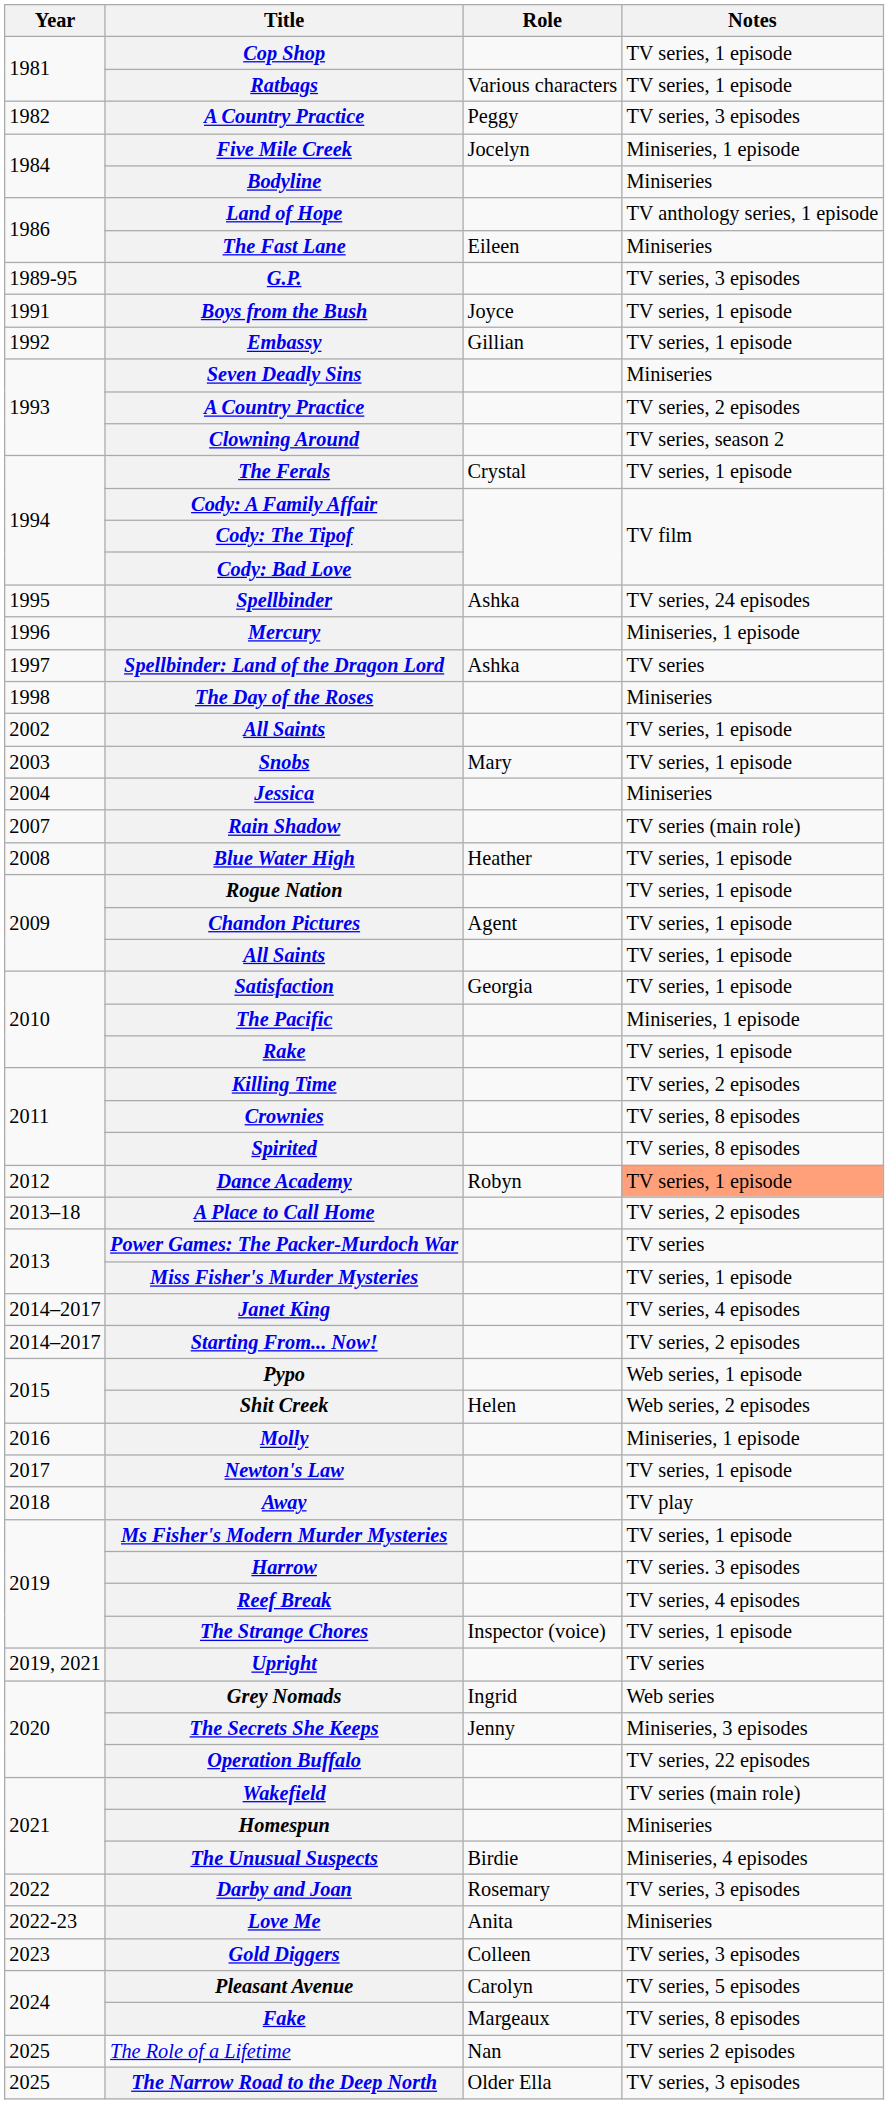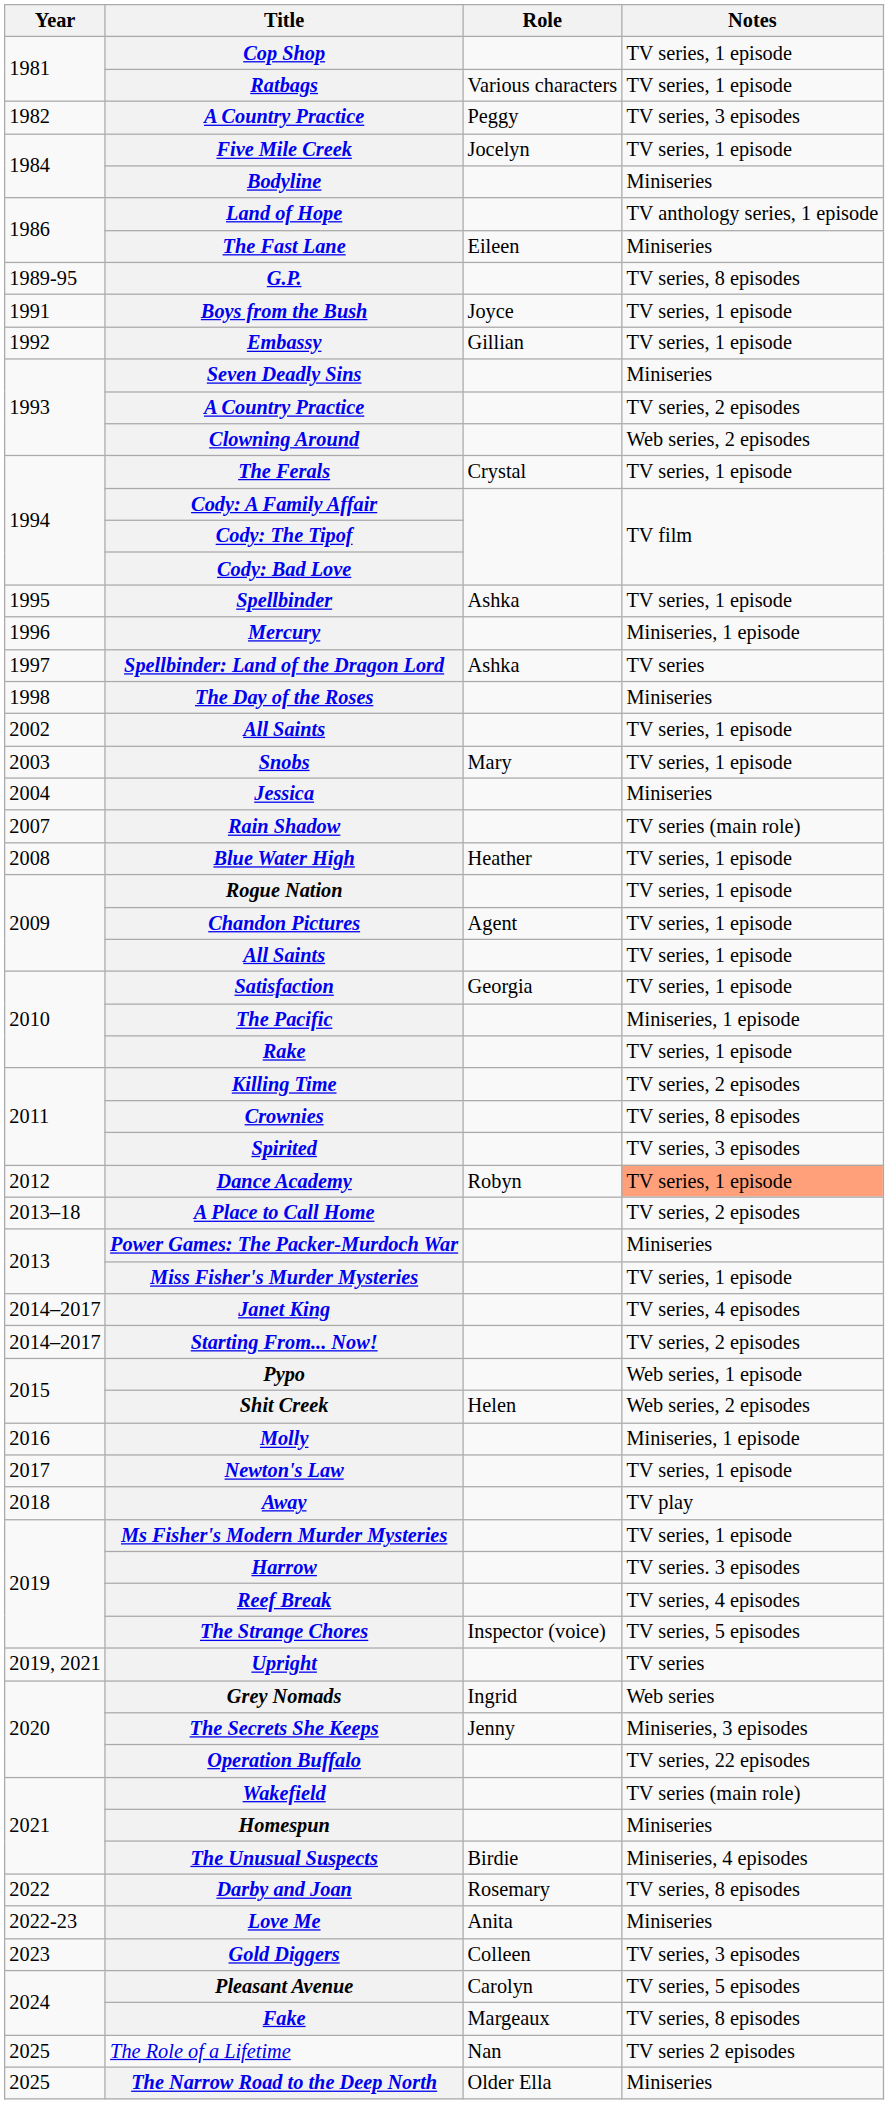Five Mile Creek | Notes: Miniseries, 1 episode -> TV series, 1 episode
G.P. | Notes: TV series, 3 episodes -> TV series, 8 episodes
Clowning Around | Notes: TV series, season 2 -> Web series, 2 episodes
Spellbinder | Notes: TV series, 24 episodes -> TV series, 1 episode
Spirited | Notes: TV series, 8 episodes -> TV series, 3 episodes
Power Games: The Packer-Murdoch War | Notes: TV series -> Miniseries
The Strange Chores | Notes: TV series, 1 episode -> TV series, 5 episodes
Darby and Joan | Notes: TV series, 3 episodes -> TV series, 8 episodes
The Narrow Road to the Deep North | Notes: TV series, 3 episodes -> Miniseries
